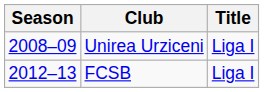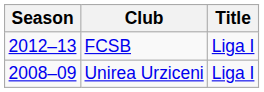rows swapped: Unirea Urziceni <-> FCSB
